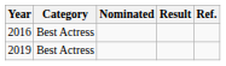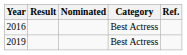columns swapped: Category <-> Result
